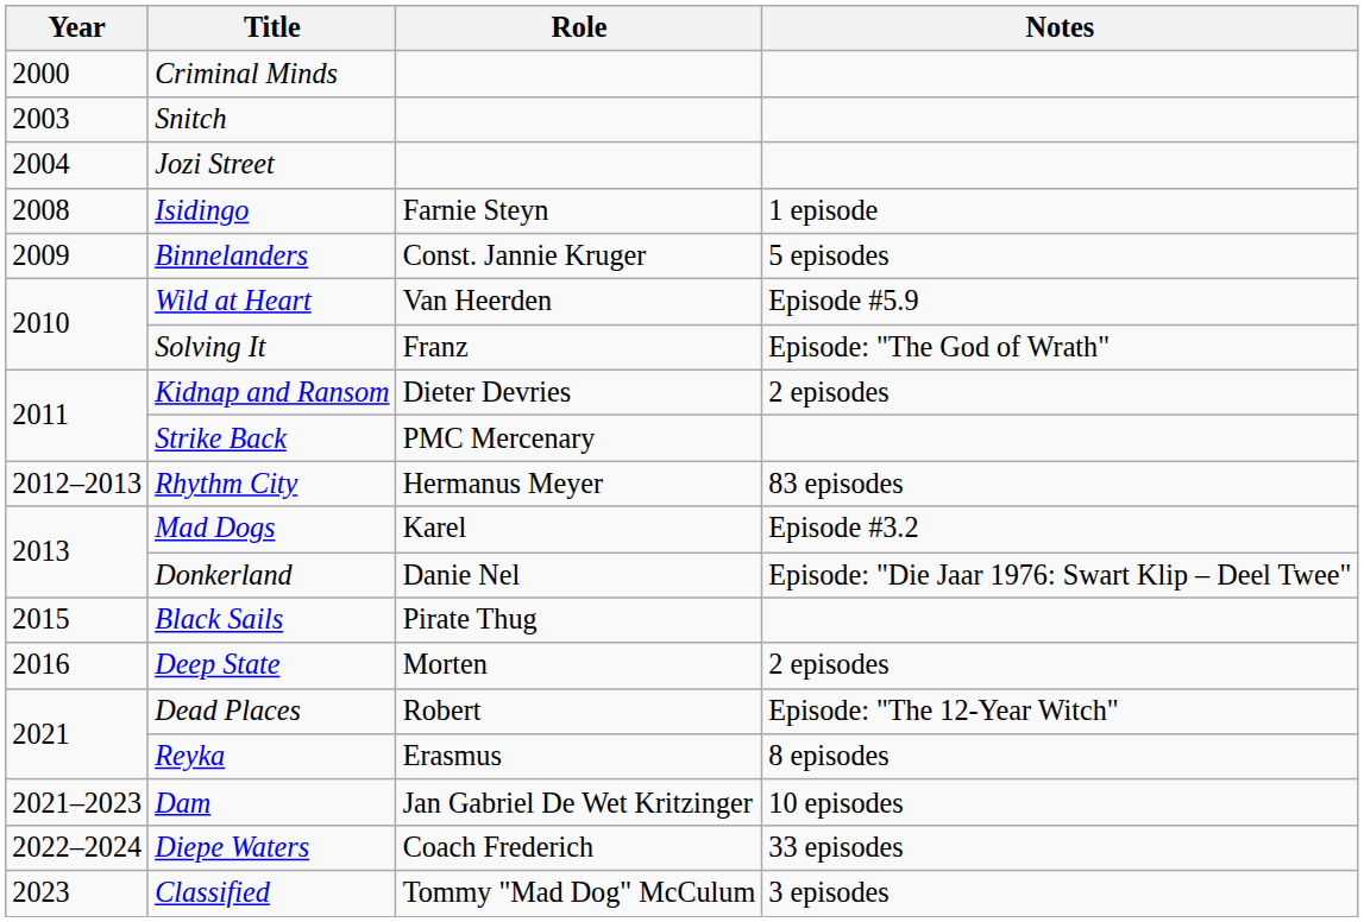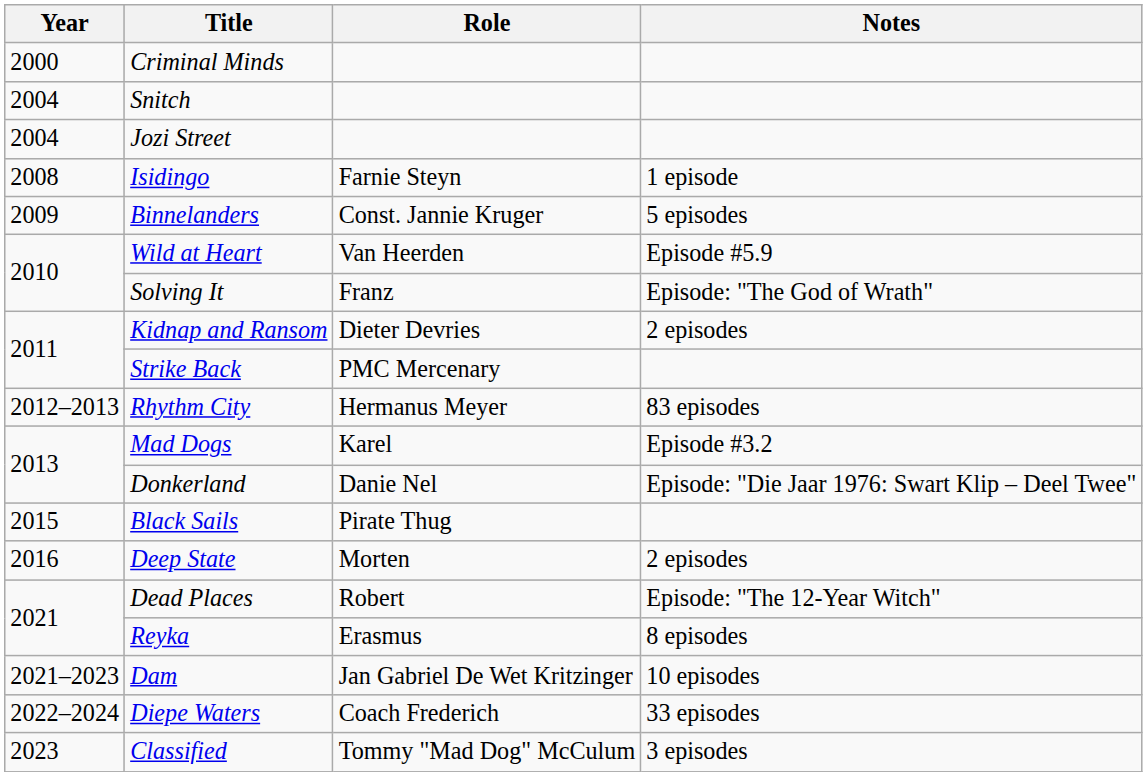Snitch | Year: 2003 -> 2004
